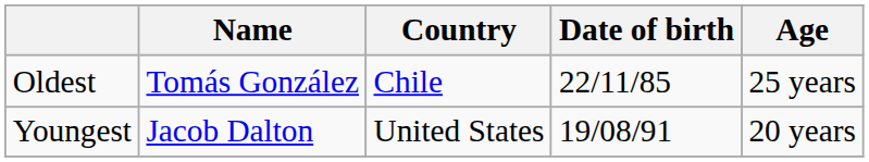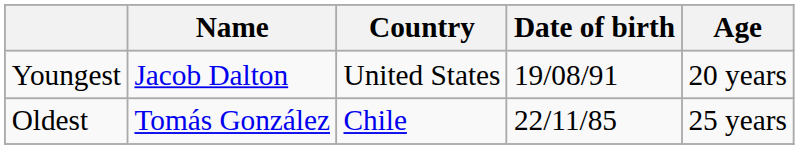rows swapped: Youngest <-> Oldest
